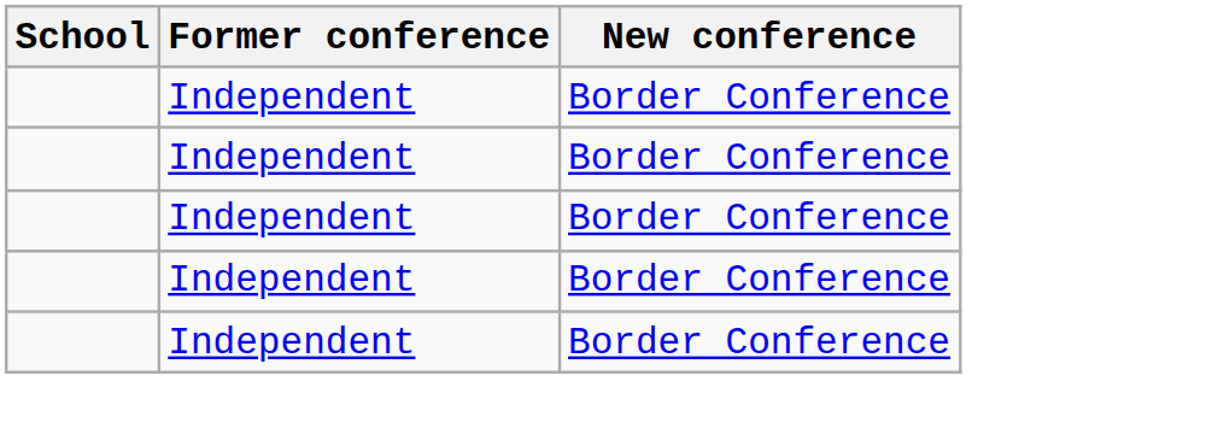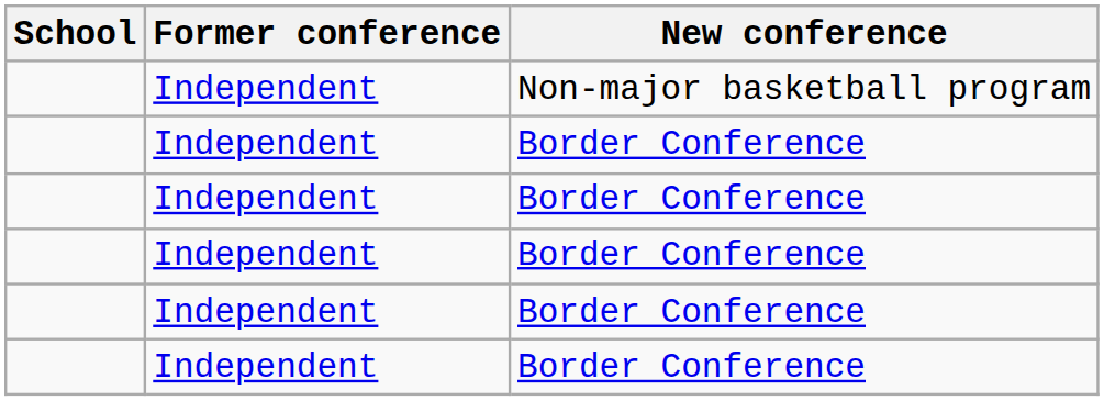+ row: Independent | Non-major basketball program
